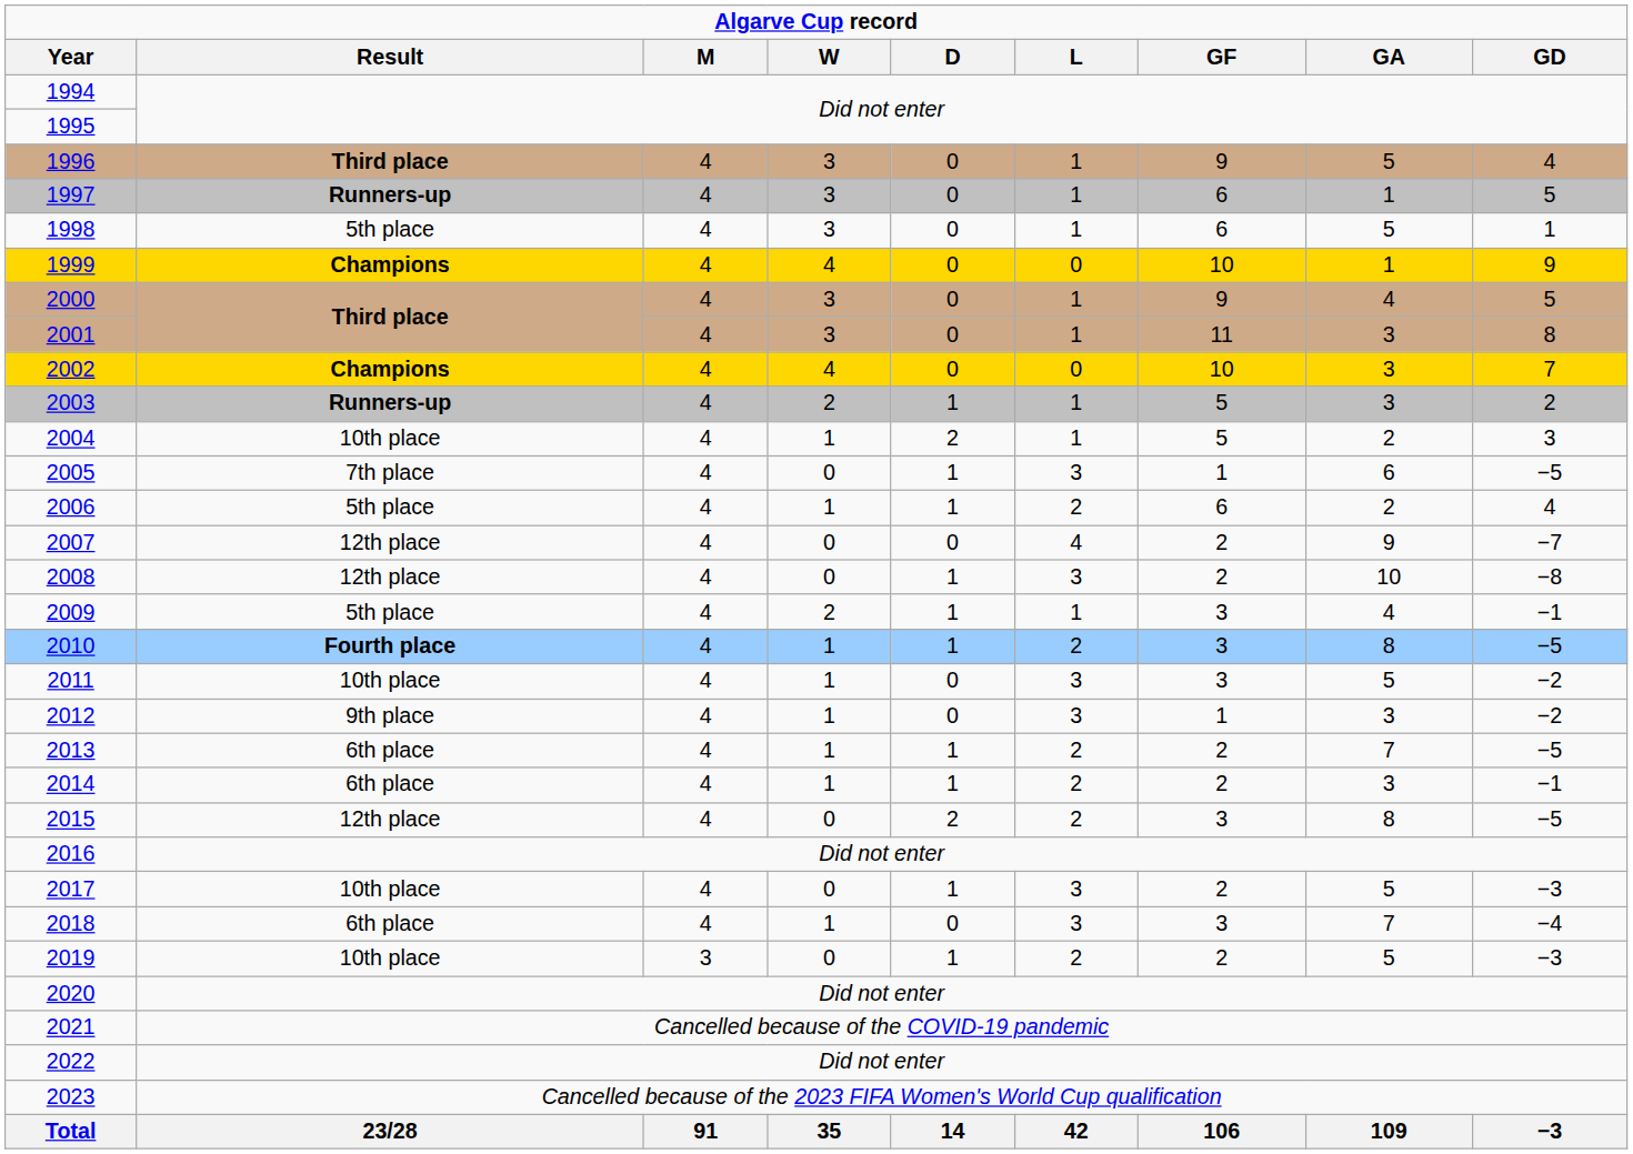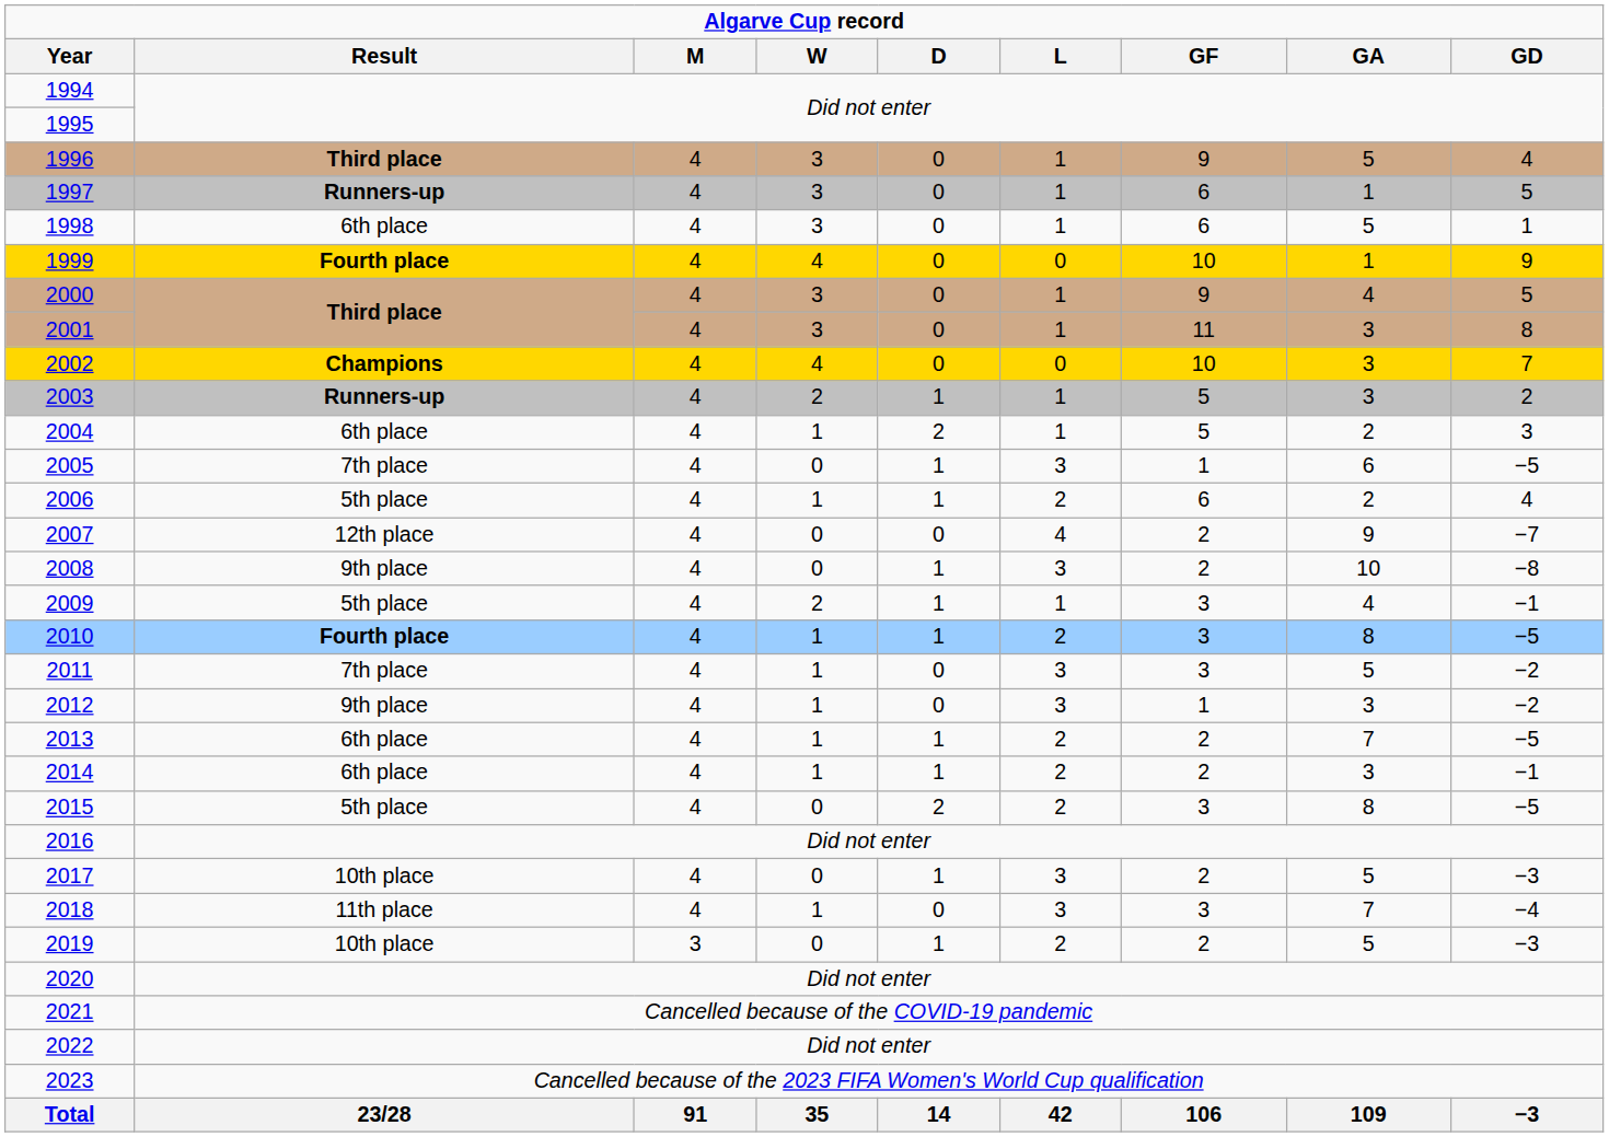1998 | Result: 5th place -> 6th place
1999 | Result: Champions -> Fourth place
2004 | Result: 10th place -> 6th place
2008 | Result: 12th place -> 9th place
2011 | Result: 10th place -> 7th place
2015 | Result: 12th place -> 5th place
2018 | Result: 6th place -> 11th place
